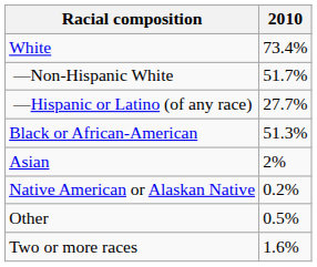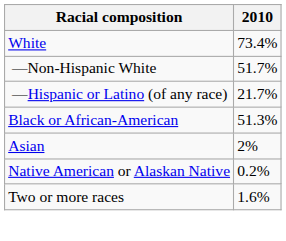—Hispanic or Latino (of any race) | 2010: 27.7% -> 21.7%
- row: Other | 0.5%
